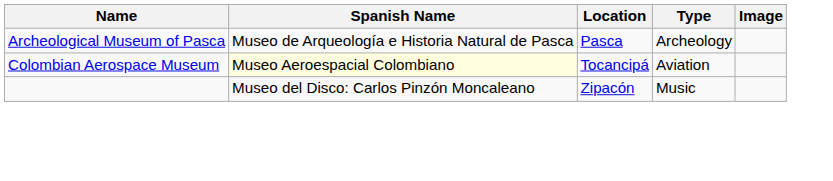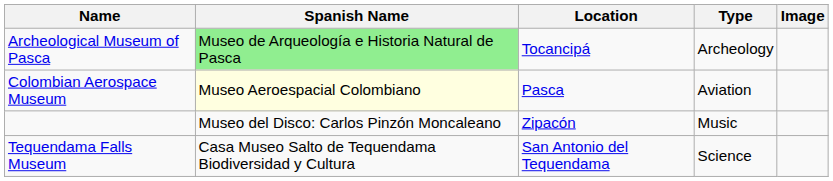Archeological Museum of Pasca | Spanish Name: no background -> lightgreen background
Archeological Museum of Pasca | Location: Pasca -> Tocancipá
Colombian Aerospace Museum | Location: Tocancipá -> Pasca
+ row: Tequendama Falls Museum | Casa Museo Salto de Tequendama Biodiversidad y Cultura | San Antonio del Tequendama | Science
